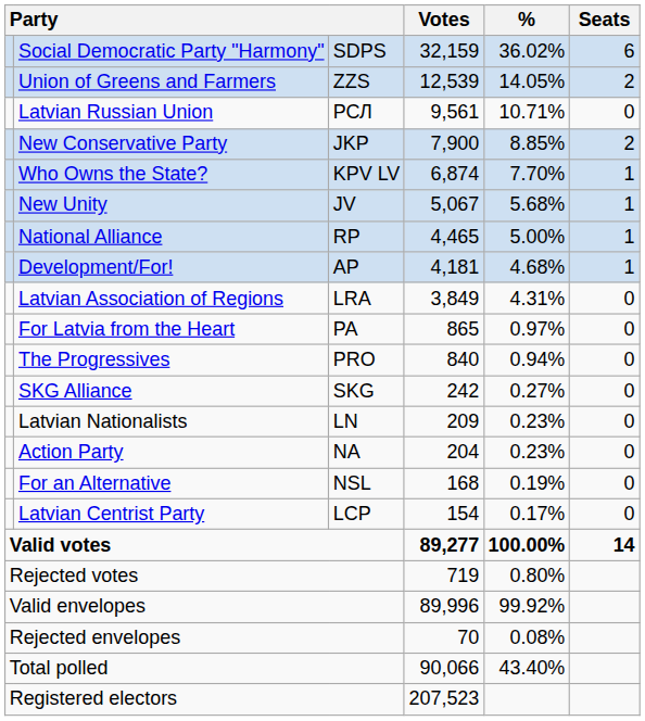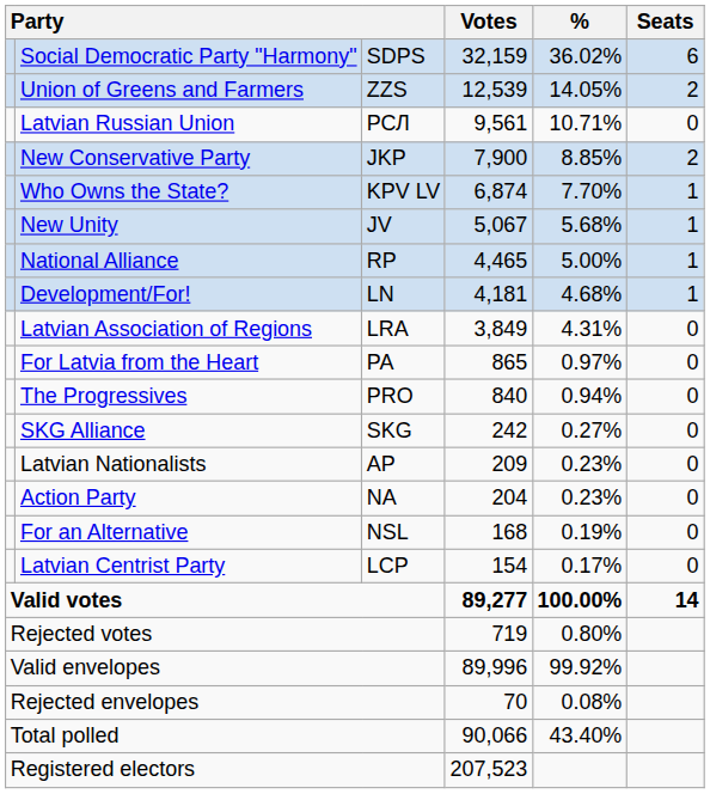Development/For! | column 3: AP -> LN
Latvian Nationalists | column 3: LN -> AP
